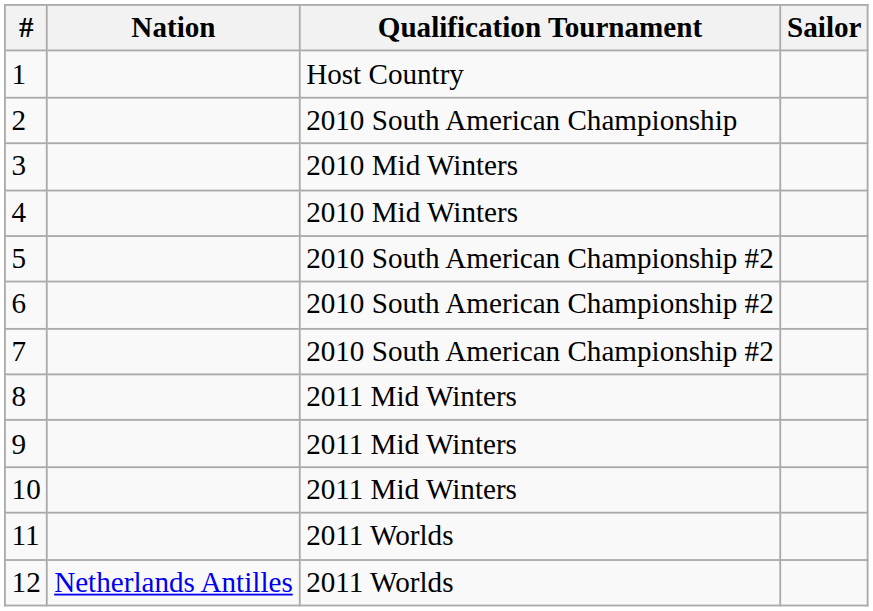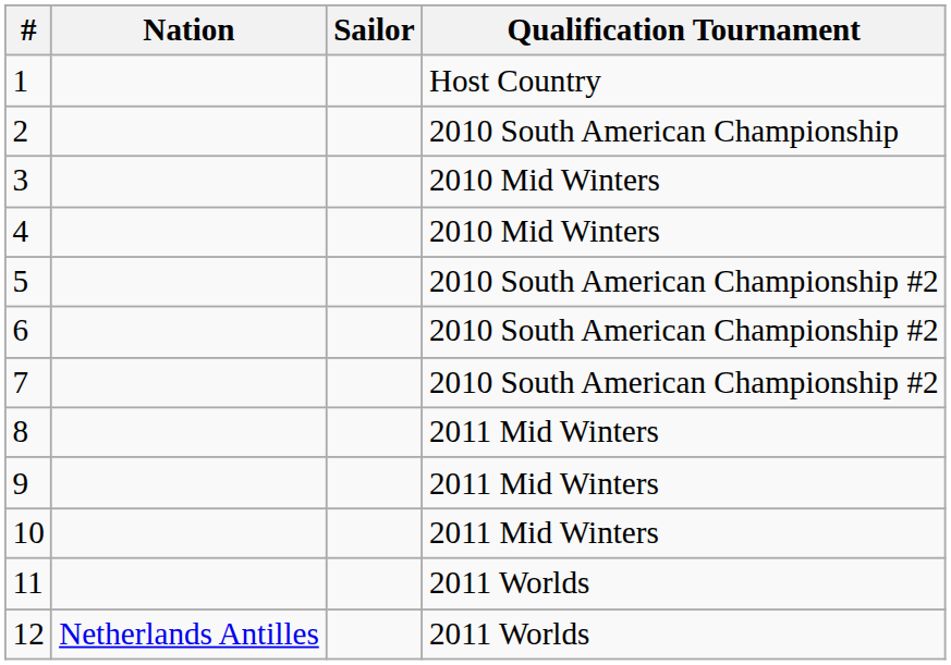columns swapped: Qualification Tournament <-> Sailor
